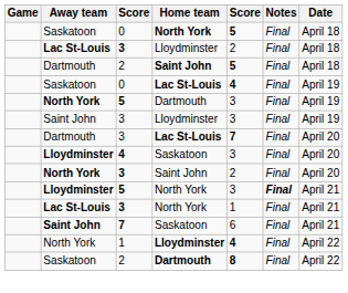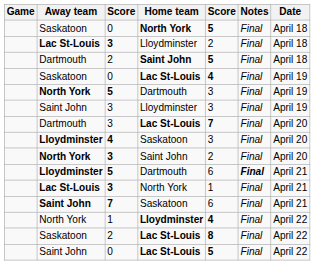Lloydminster / 5 | Home team: North York -> Dartmouth
Lloydminster / 5 | column 5: 3 -> 6
Saskatoon / 2 | Home team: Dartmouth -> Lac St-Louis
+ row: Saint John | 0 | Lac St-Louis | 5 | Final | April 22
